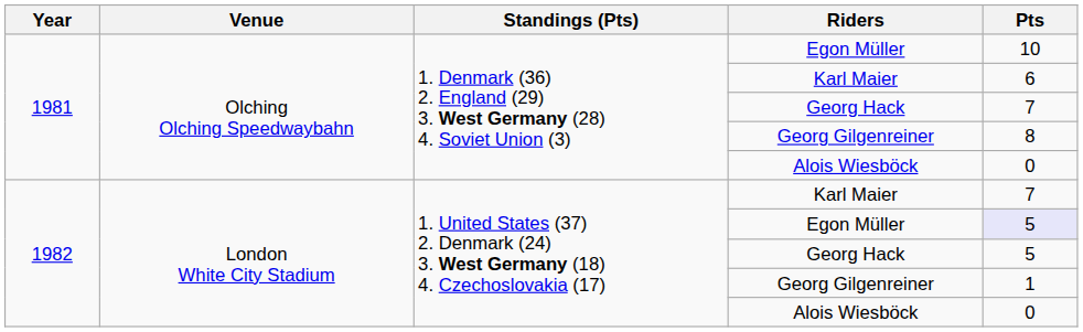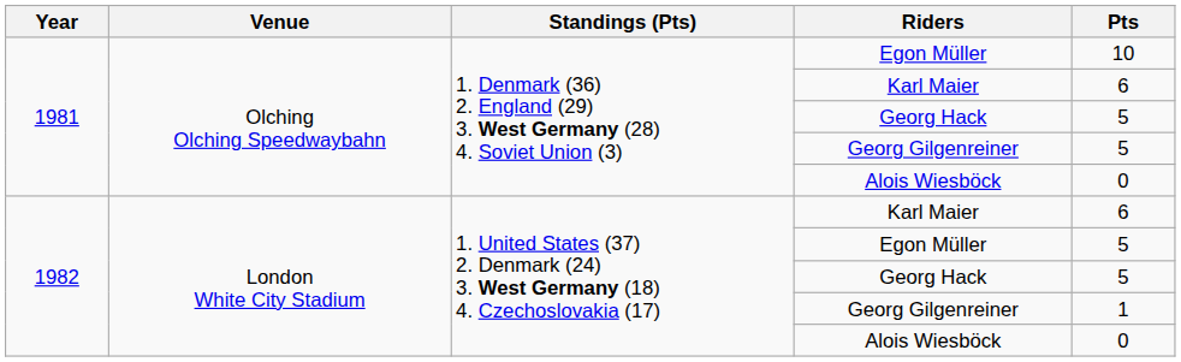1981 / Georg Hack | Pts: 7 -> 5
1981 / Georg Gilgenreiner | Pts: 8 -> 5
1982 / Karl Maier | Pts: 7 -> 6
1982 / Egon Müller | Pts: lavender background -> no background
